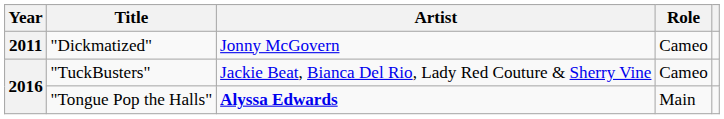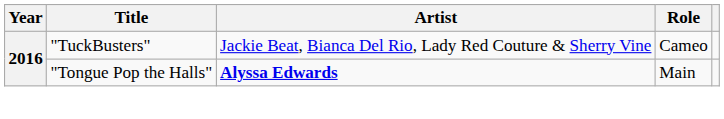- row: 2011 | "Dickmatized" | Jonny McGovern | Cameo
